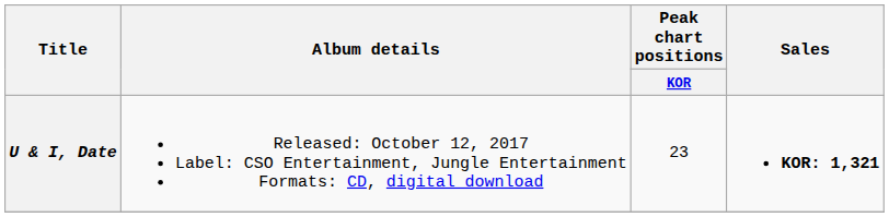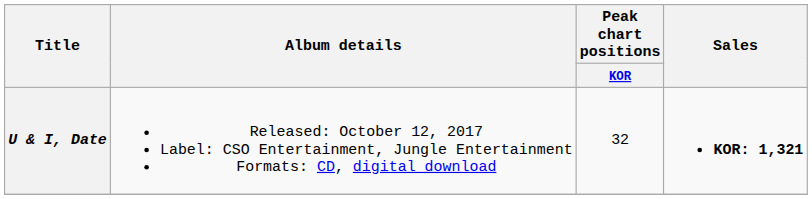U & I, Date | Peak chart positions / KOR: 23 -> 32
